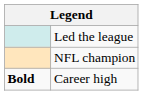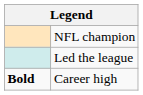rows swapped: Led the league <-> NFL champion
